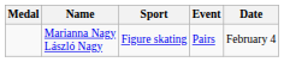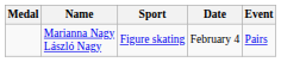columns swapped: Event <-> Date
